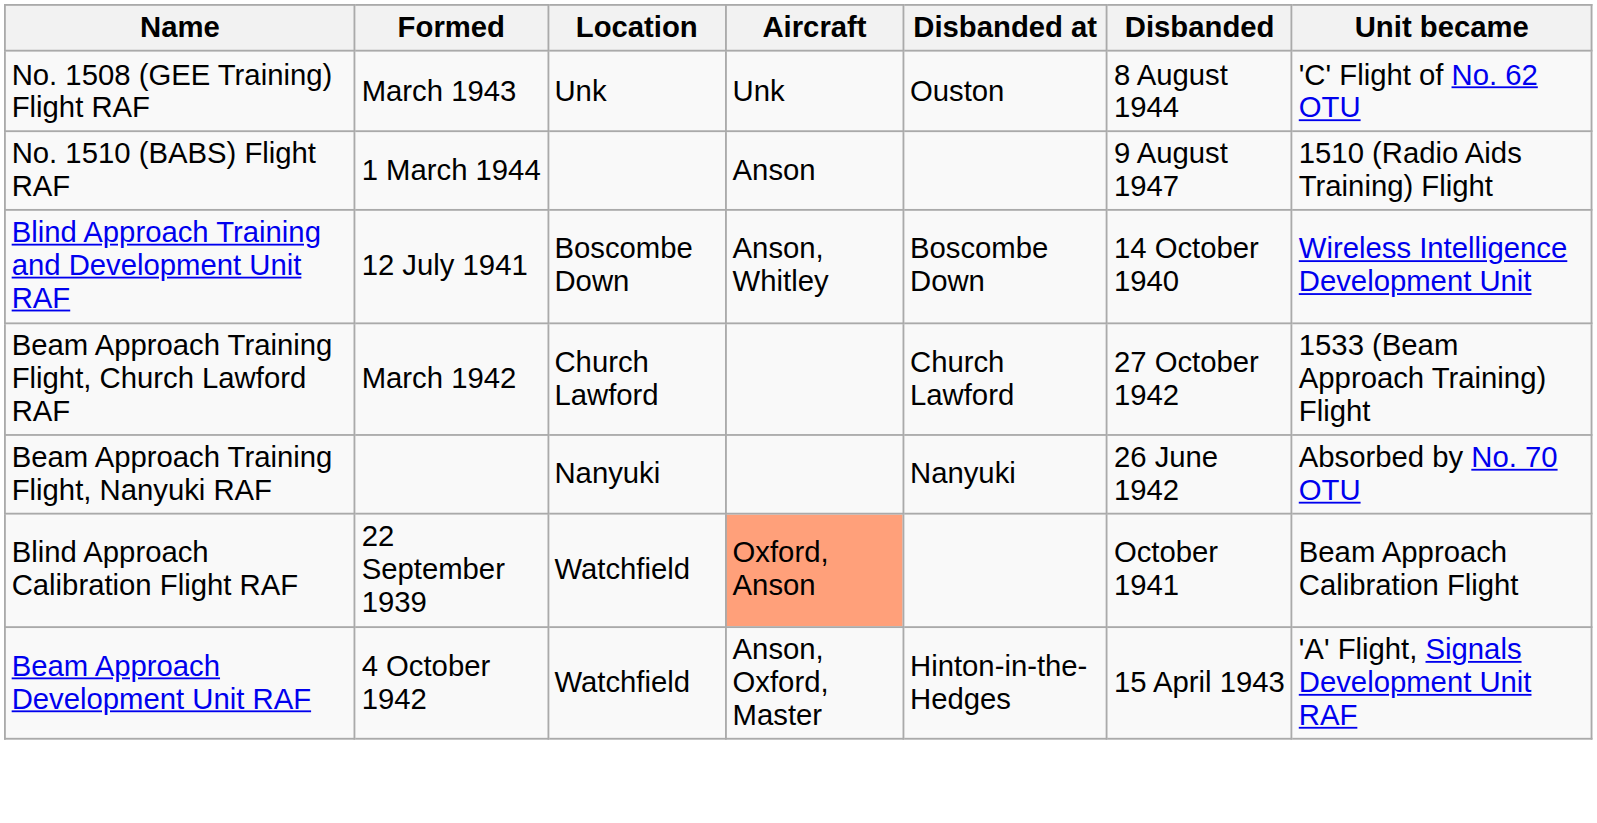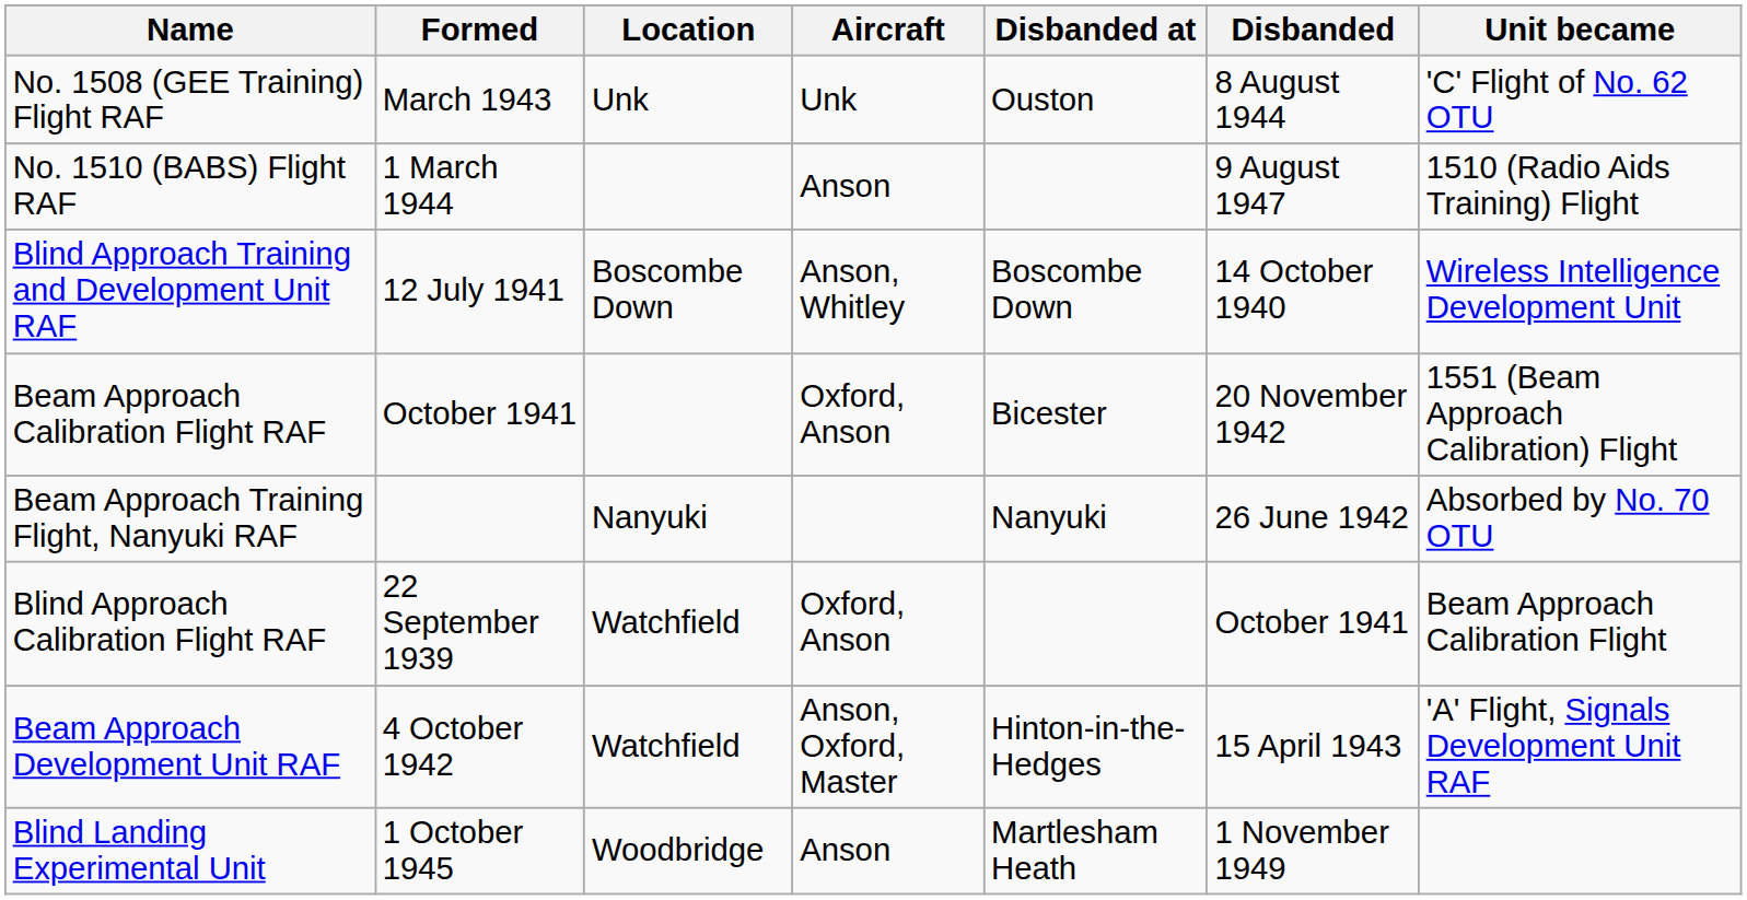+ row: Beam Approach Calibration Flight RAF | October 1941 | Oxford, Anson | Bicester | 20 November 1942 | 1551 (Beam Approach Calibration) Flight
- row: Beam Approach Training Flight, Church Lawford RAF | March 1942 | Church Lawford | Church Lawford | 27 October 1942 | 1533 (Beam Approach Training) Flight
Blind Approach Calibration Flight RAF | Aircraft: lightsalmon background -> no background
+ row: Blind Landing Experimental Unit | 1 October 1945 | Woodbridge | Anson | Martlesham Heath | 1 November 1949
